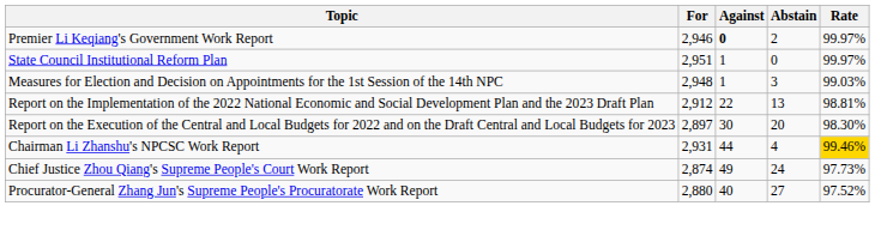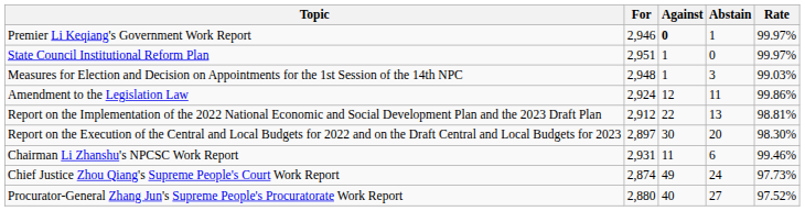Premier Li Keqiang's Government Work Report | Abstain: 2 -> 1
+ row: Amendment to the Legislation Law | 2,924 | 12 | 11 | 99.86%
Chairman Li Zhanshu's NPCSC Work Report | Against: 44 -> 11
Chairman Li Zhanshu's NPCSC Work Report | Abstain: 4 -> 6
Chairman Li Zhanshu's NPCSC Work Report | Rate: gold background -> no background
